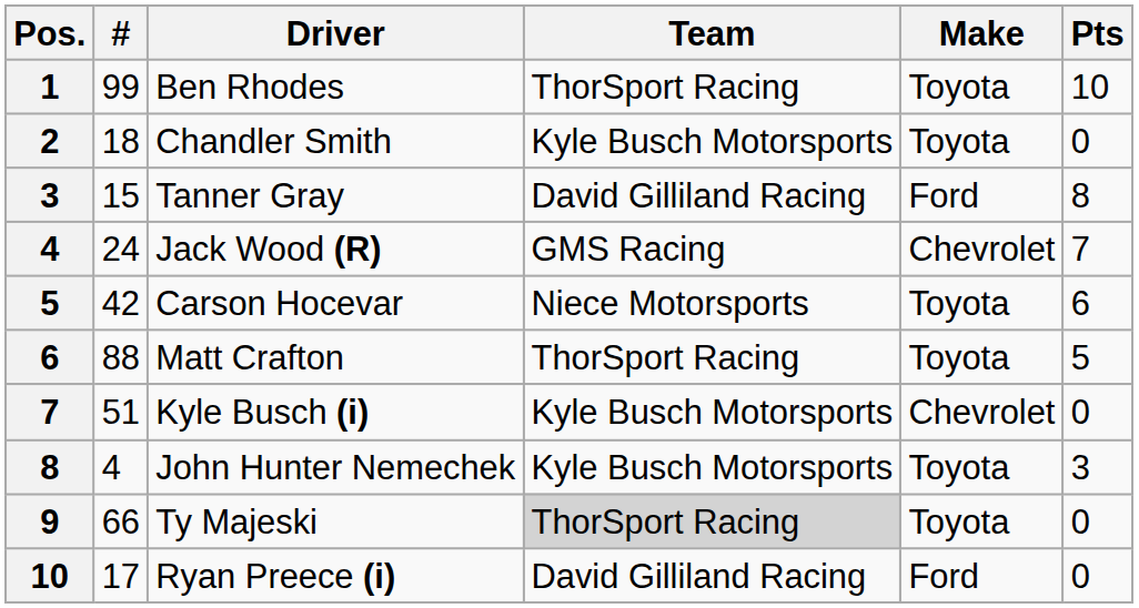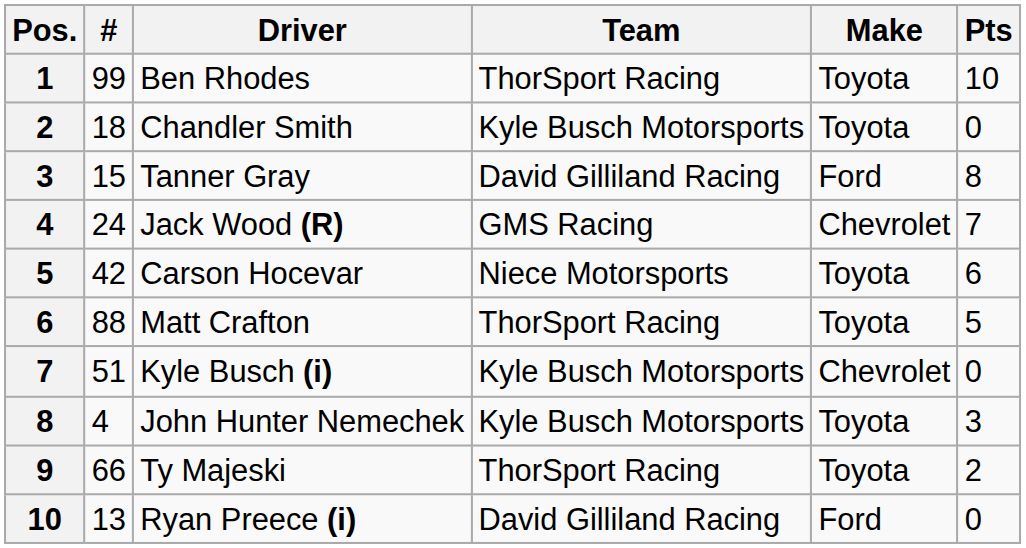Ty Majeski | Team: lightgrey background -> no background
Ty Majeski | Pts: 0 -> 2
Ryan Preece (i) | #: 17 -> 13
